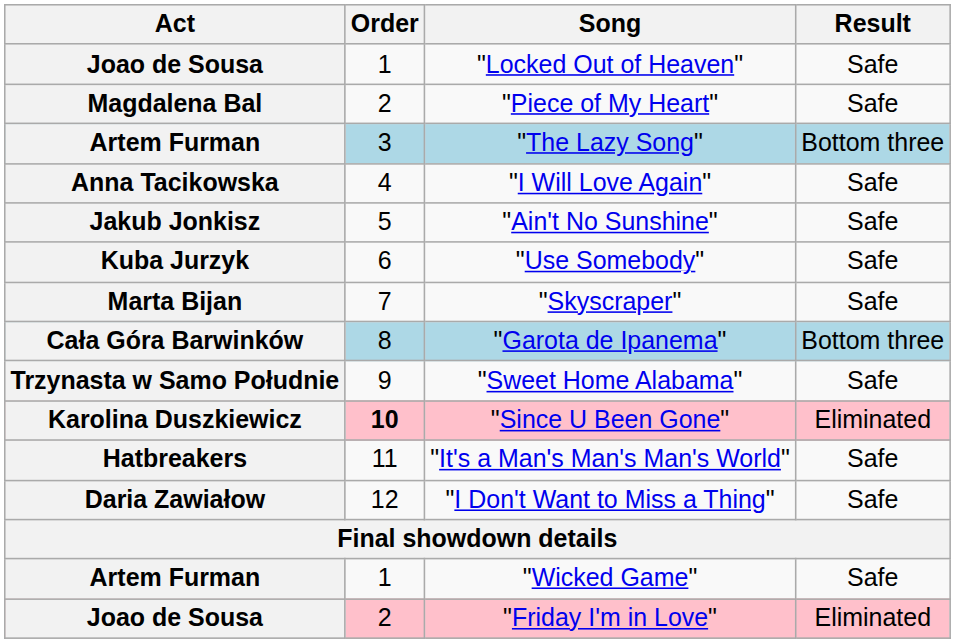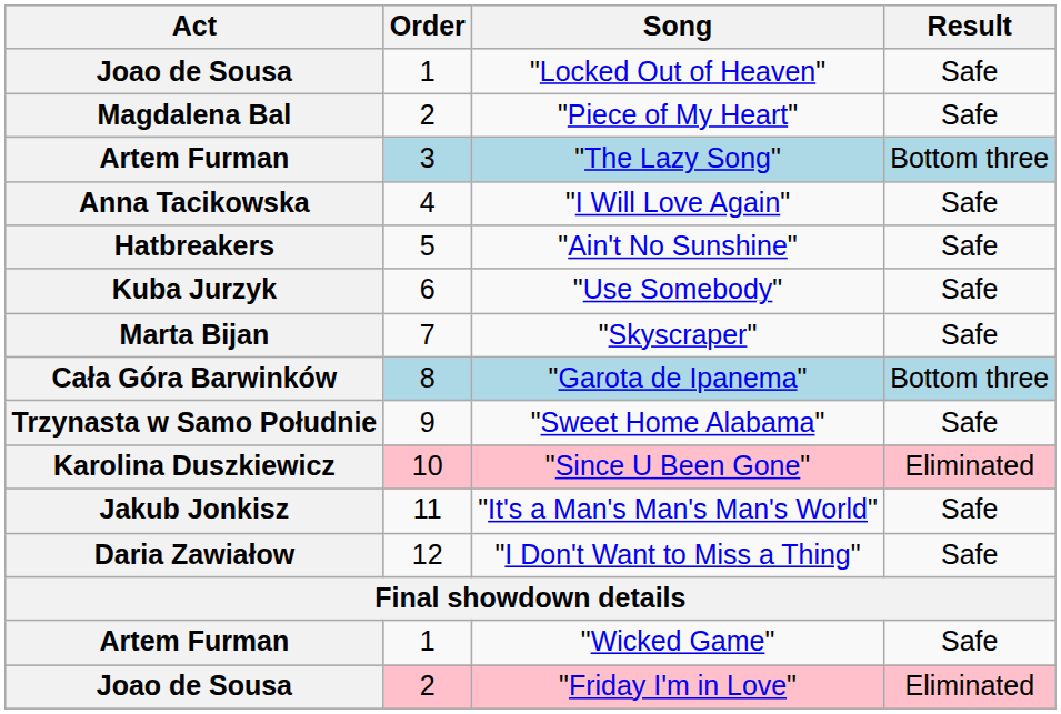"Ain't No Sunshine" | Act: Jakub Jonkisz -> Hatbreakers
"Since U Been Gone" | Order: bold -> normal
"It's a Man's Man's Man's World" | Act: Hatbreakers -> Jakub Jonkisz
